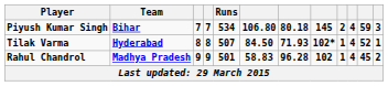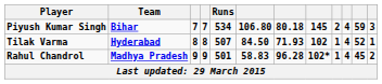Tilak Varma | column 8: 102* -> 102
Rahul Chandrol | column 8: 102 -> 102*
